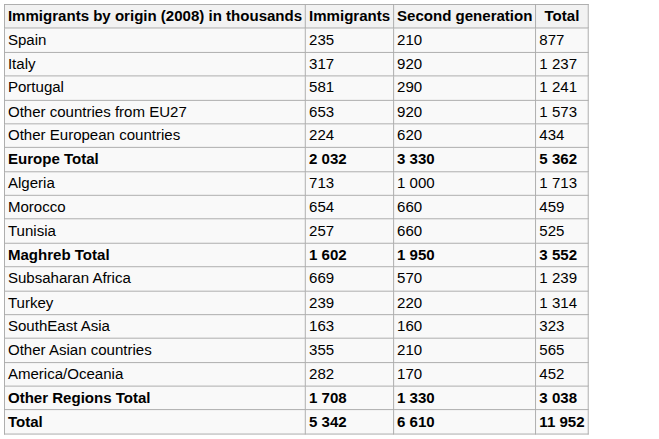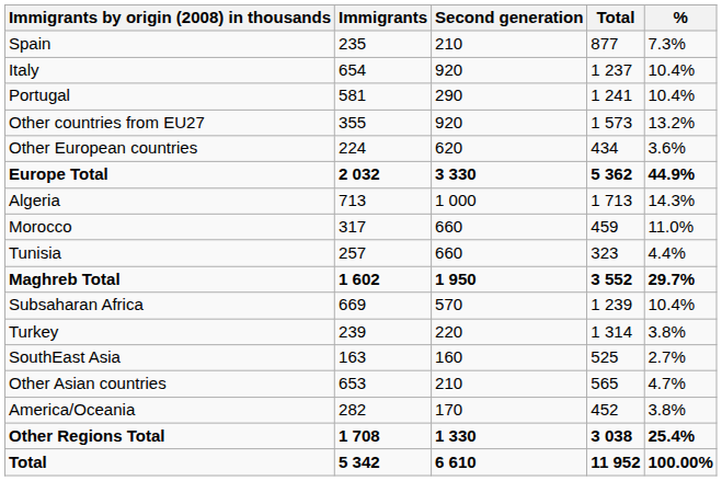+ column: % | 7.3% | 10.4% | 10.4% | 13.2% | 3.6% | 44.9% | 14.3% | 11.0% | 4.4% | 29.7% | 10.4% | 3.8% | 2.7% | 4.7% | 3.8% | 25.4% | 100.00%
Italy | Immigrants: 317 -> 654
Other countries from EU27 | Immigrants: 653 -> 355
Morocco | Immigrants: 654 -> 317
Tunisia | Total: 525 -> 323
SouthEast Asia | Total: 323 -> 525
Other Asian countries | Immigrants: 355 -> 653
